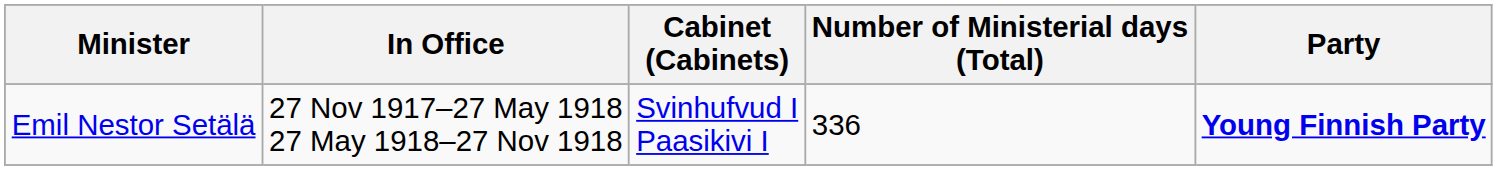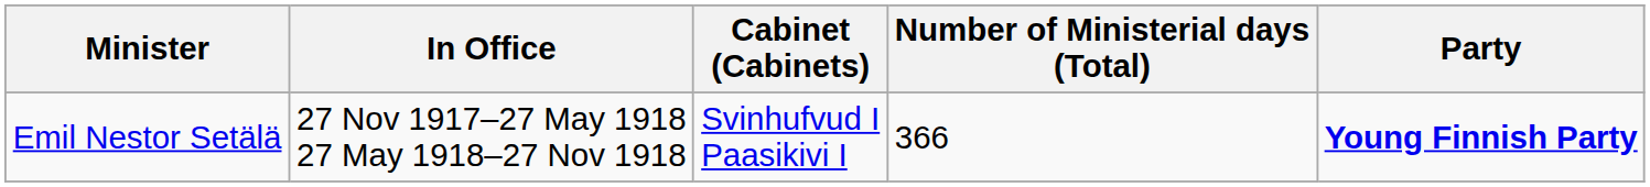Emil Nestor Setälä | Number of Ministerial days (Total): 336 -> 366
